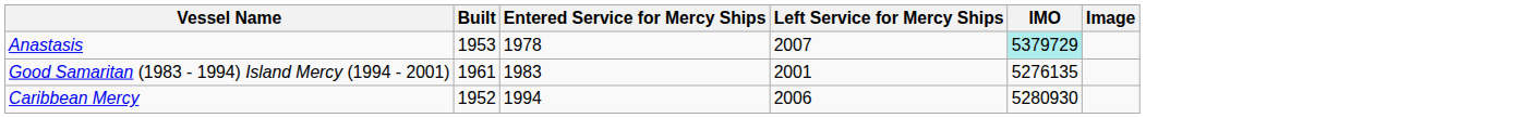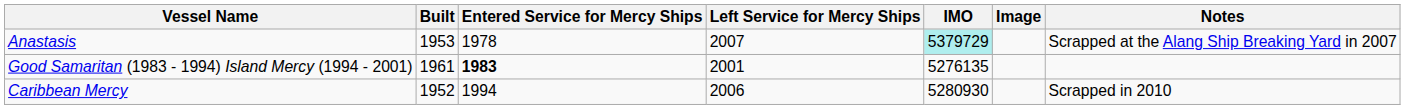+ column: Notes | Scrapped at the Alang Ship Breaking Yard in 2007 | Scrapped in 2010
Good Samaritan (1983 - 1994) Island Mercy (1994 - 2001) | Entered Service for Mercy Ships: normal -> bold
